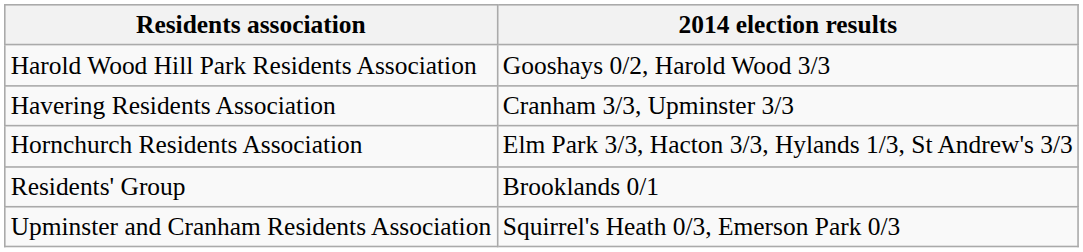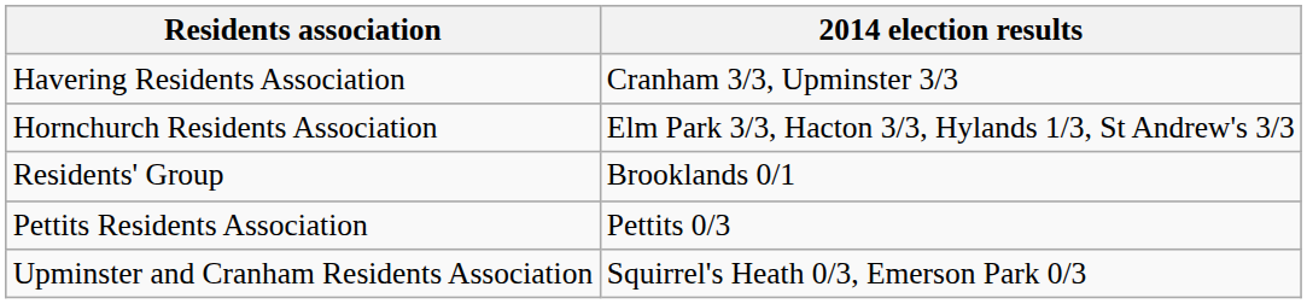- row: Harold Wood Hill Park Residents Association | Gooshays 0/2, Harold Wood 3/3
+ row: Pettits Residents Association | Pettits 0/3
